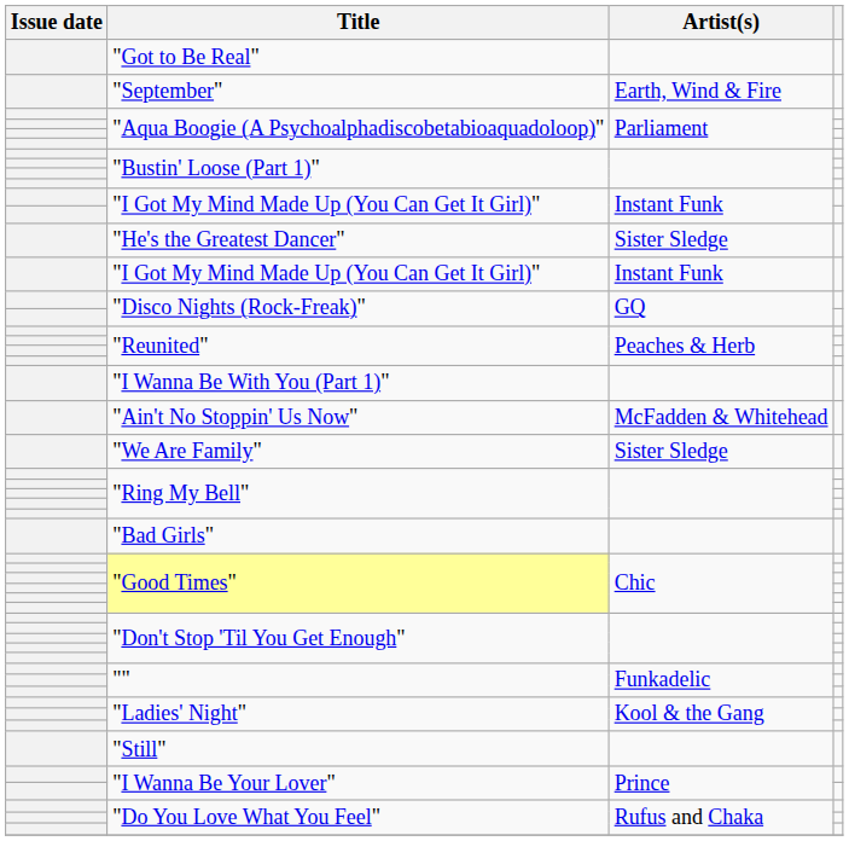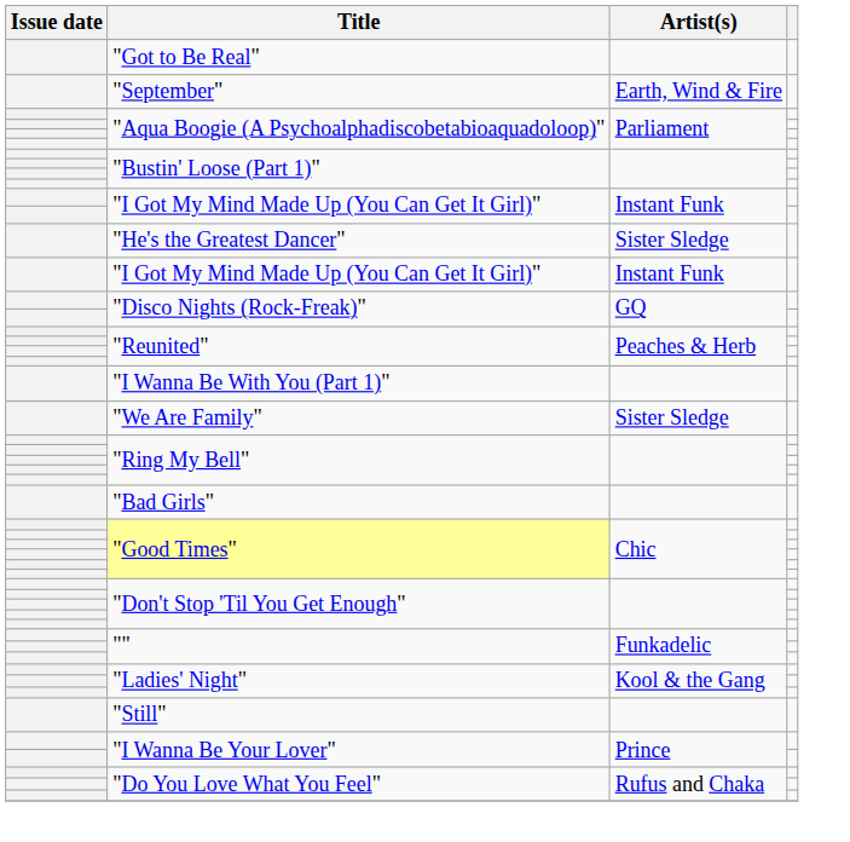- row: "Ain't No Stoppin' Us Now" | McFadden & Whitehead
